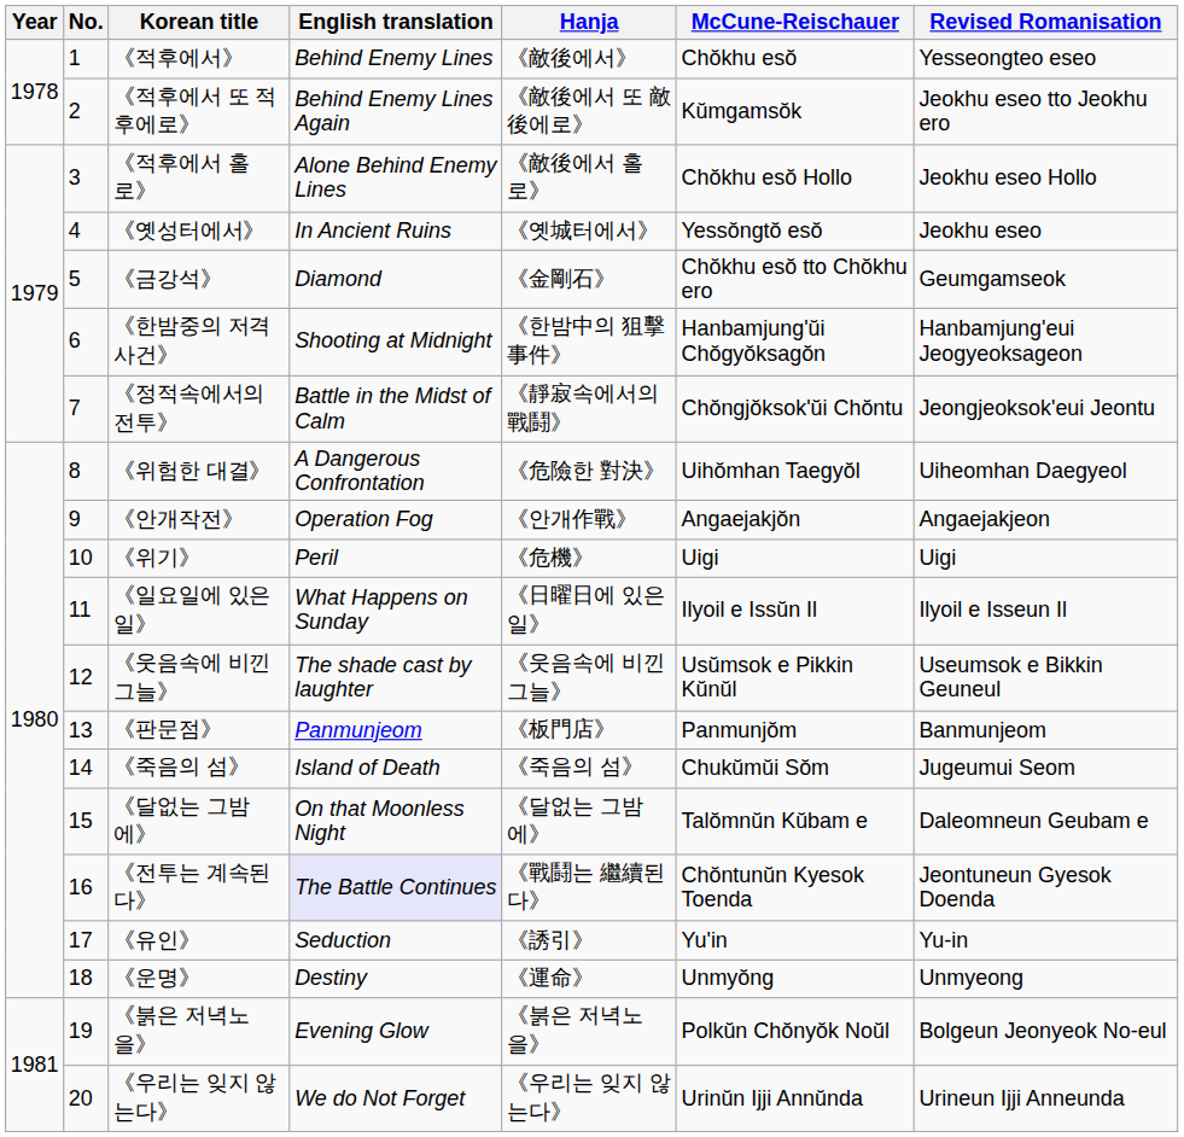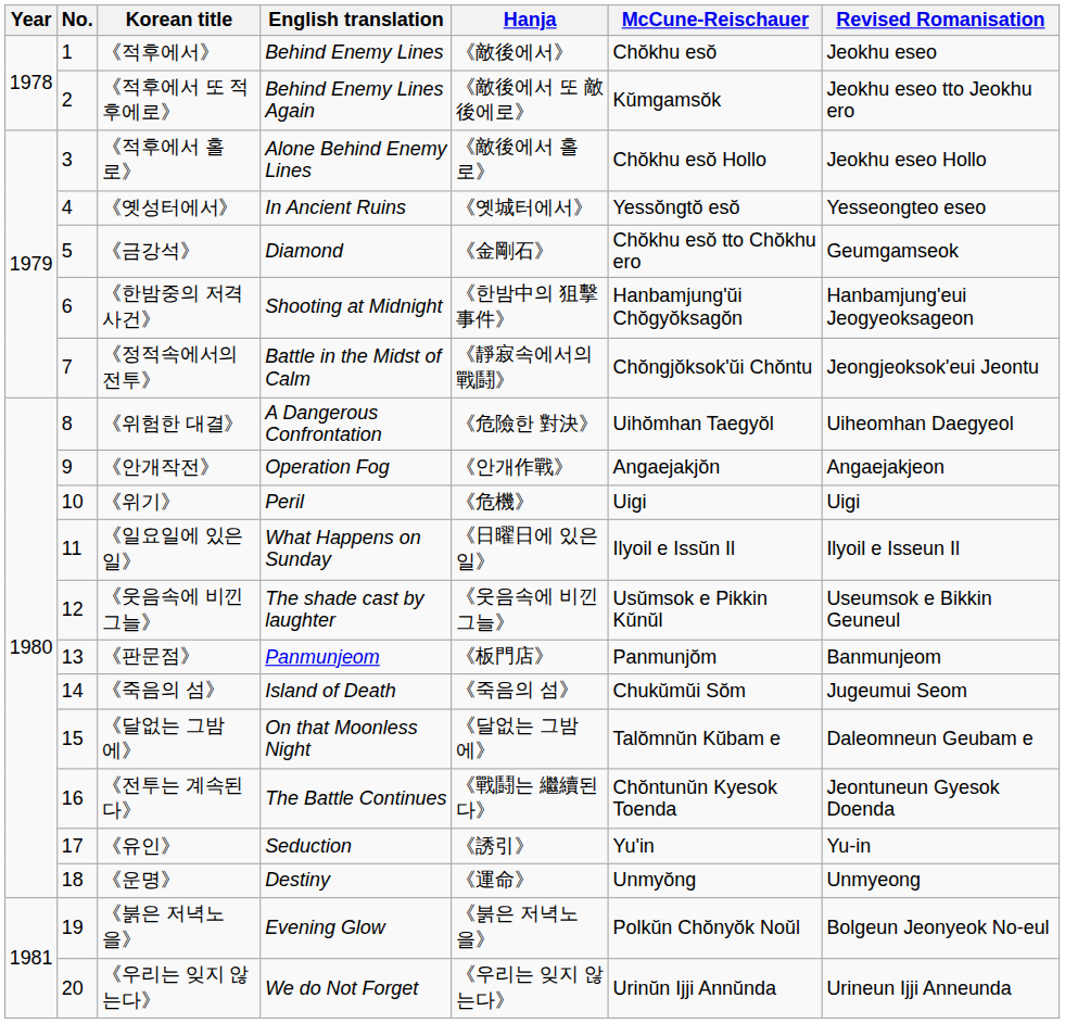《적후에서》 | Revised Romanisation: Yesseongteo eseo -> Jeokhu eseo
《옛성터에서》 | Revised Romanisation: Jeokhu eseo -> Yesseongteo eseo
《전투는 계속된다》 | English translation: lavender background -> no background
